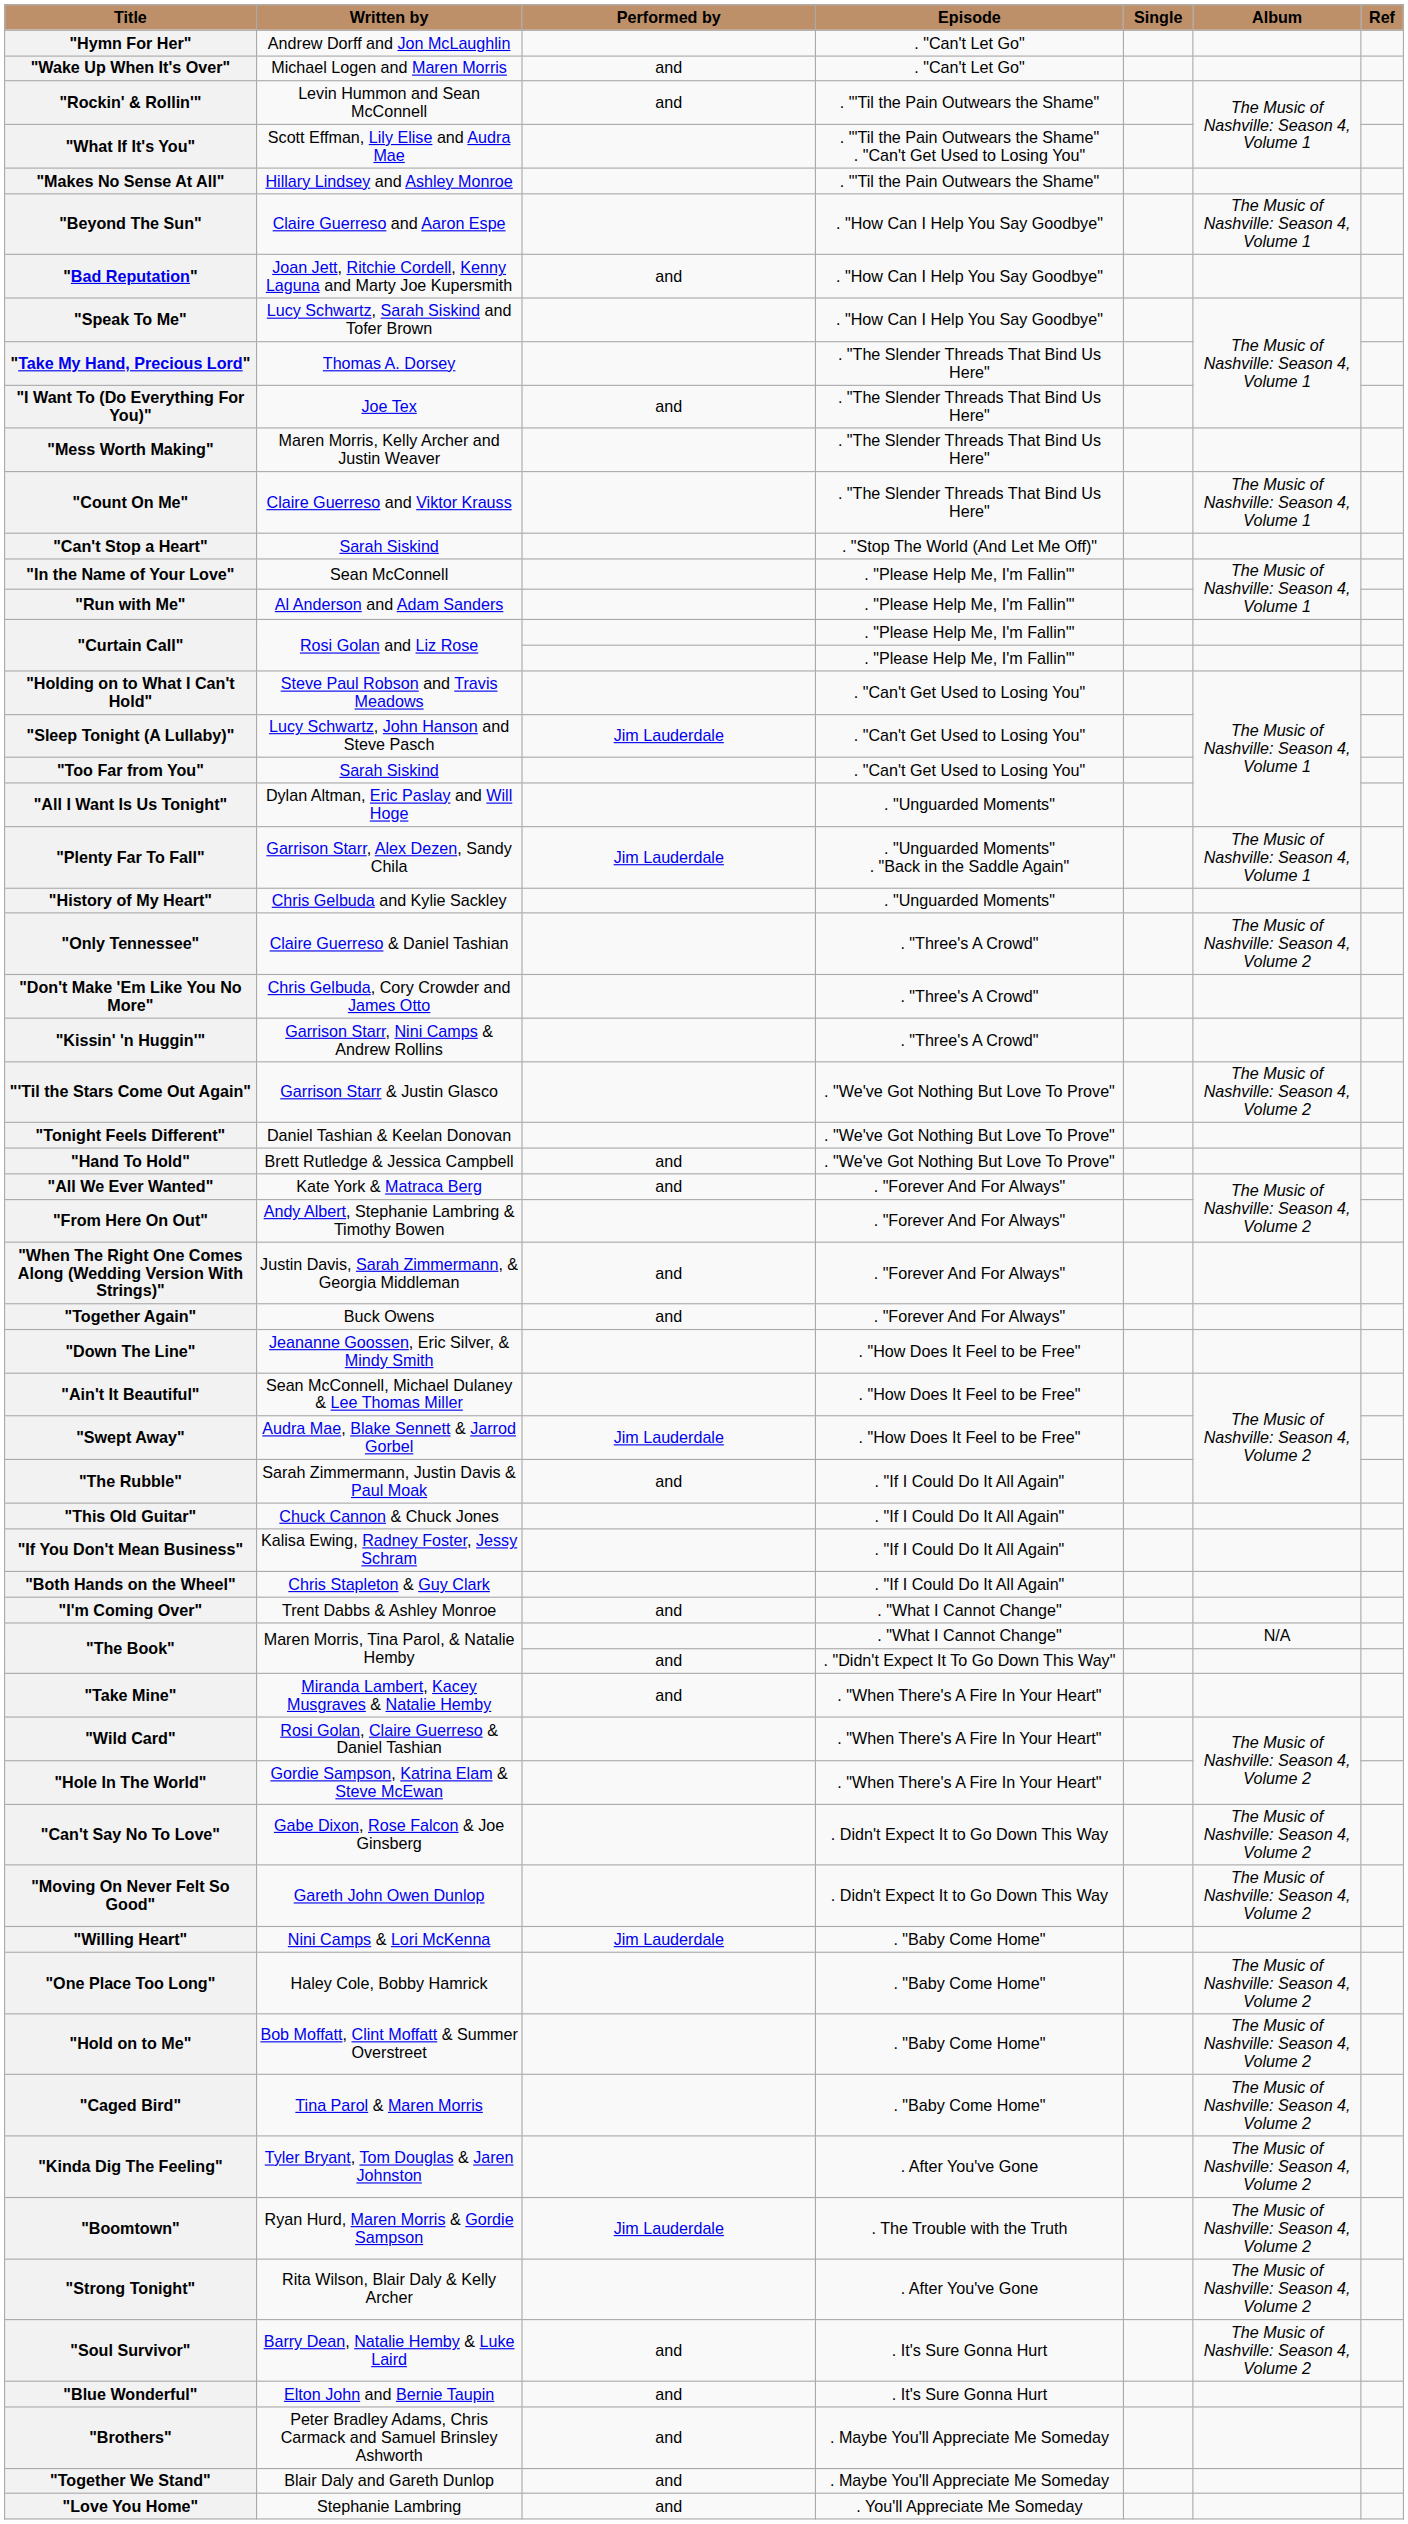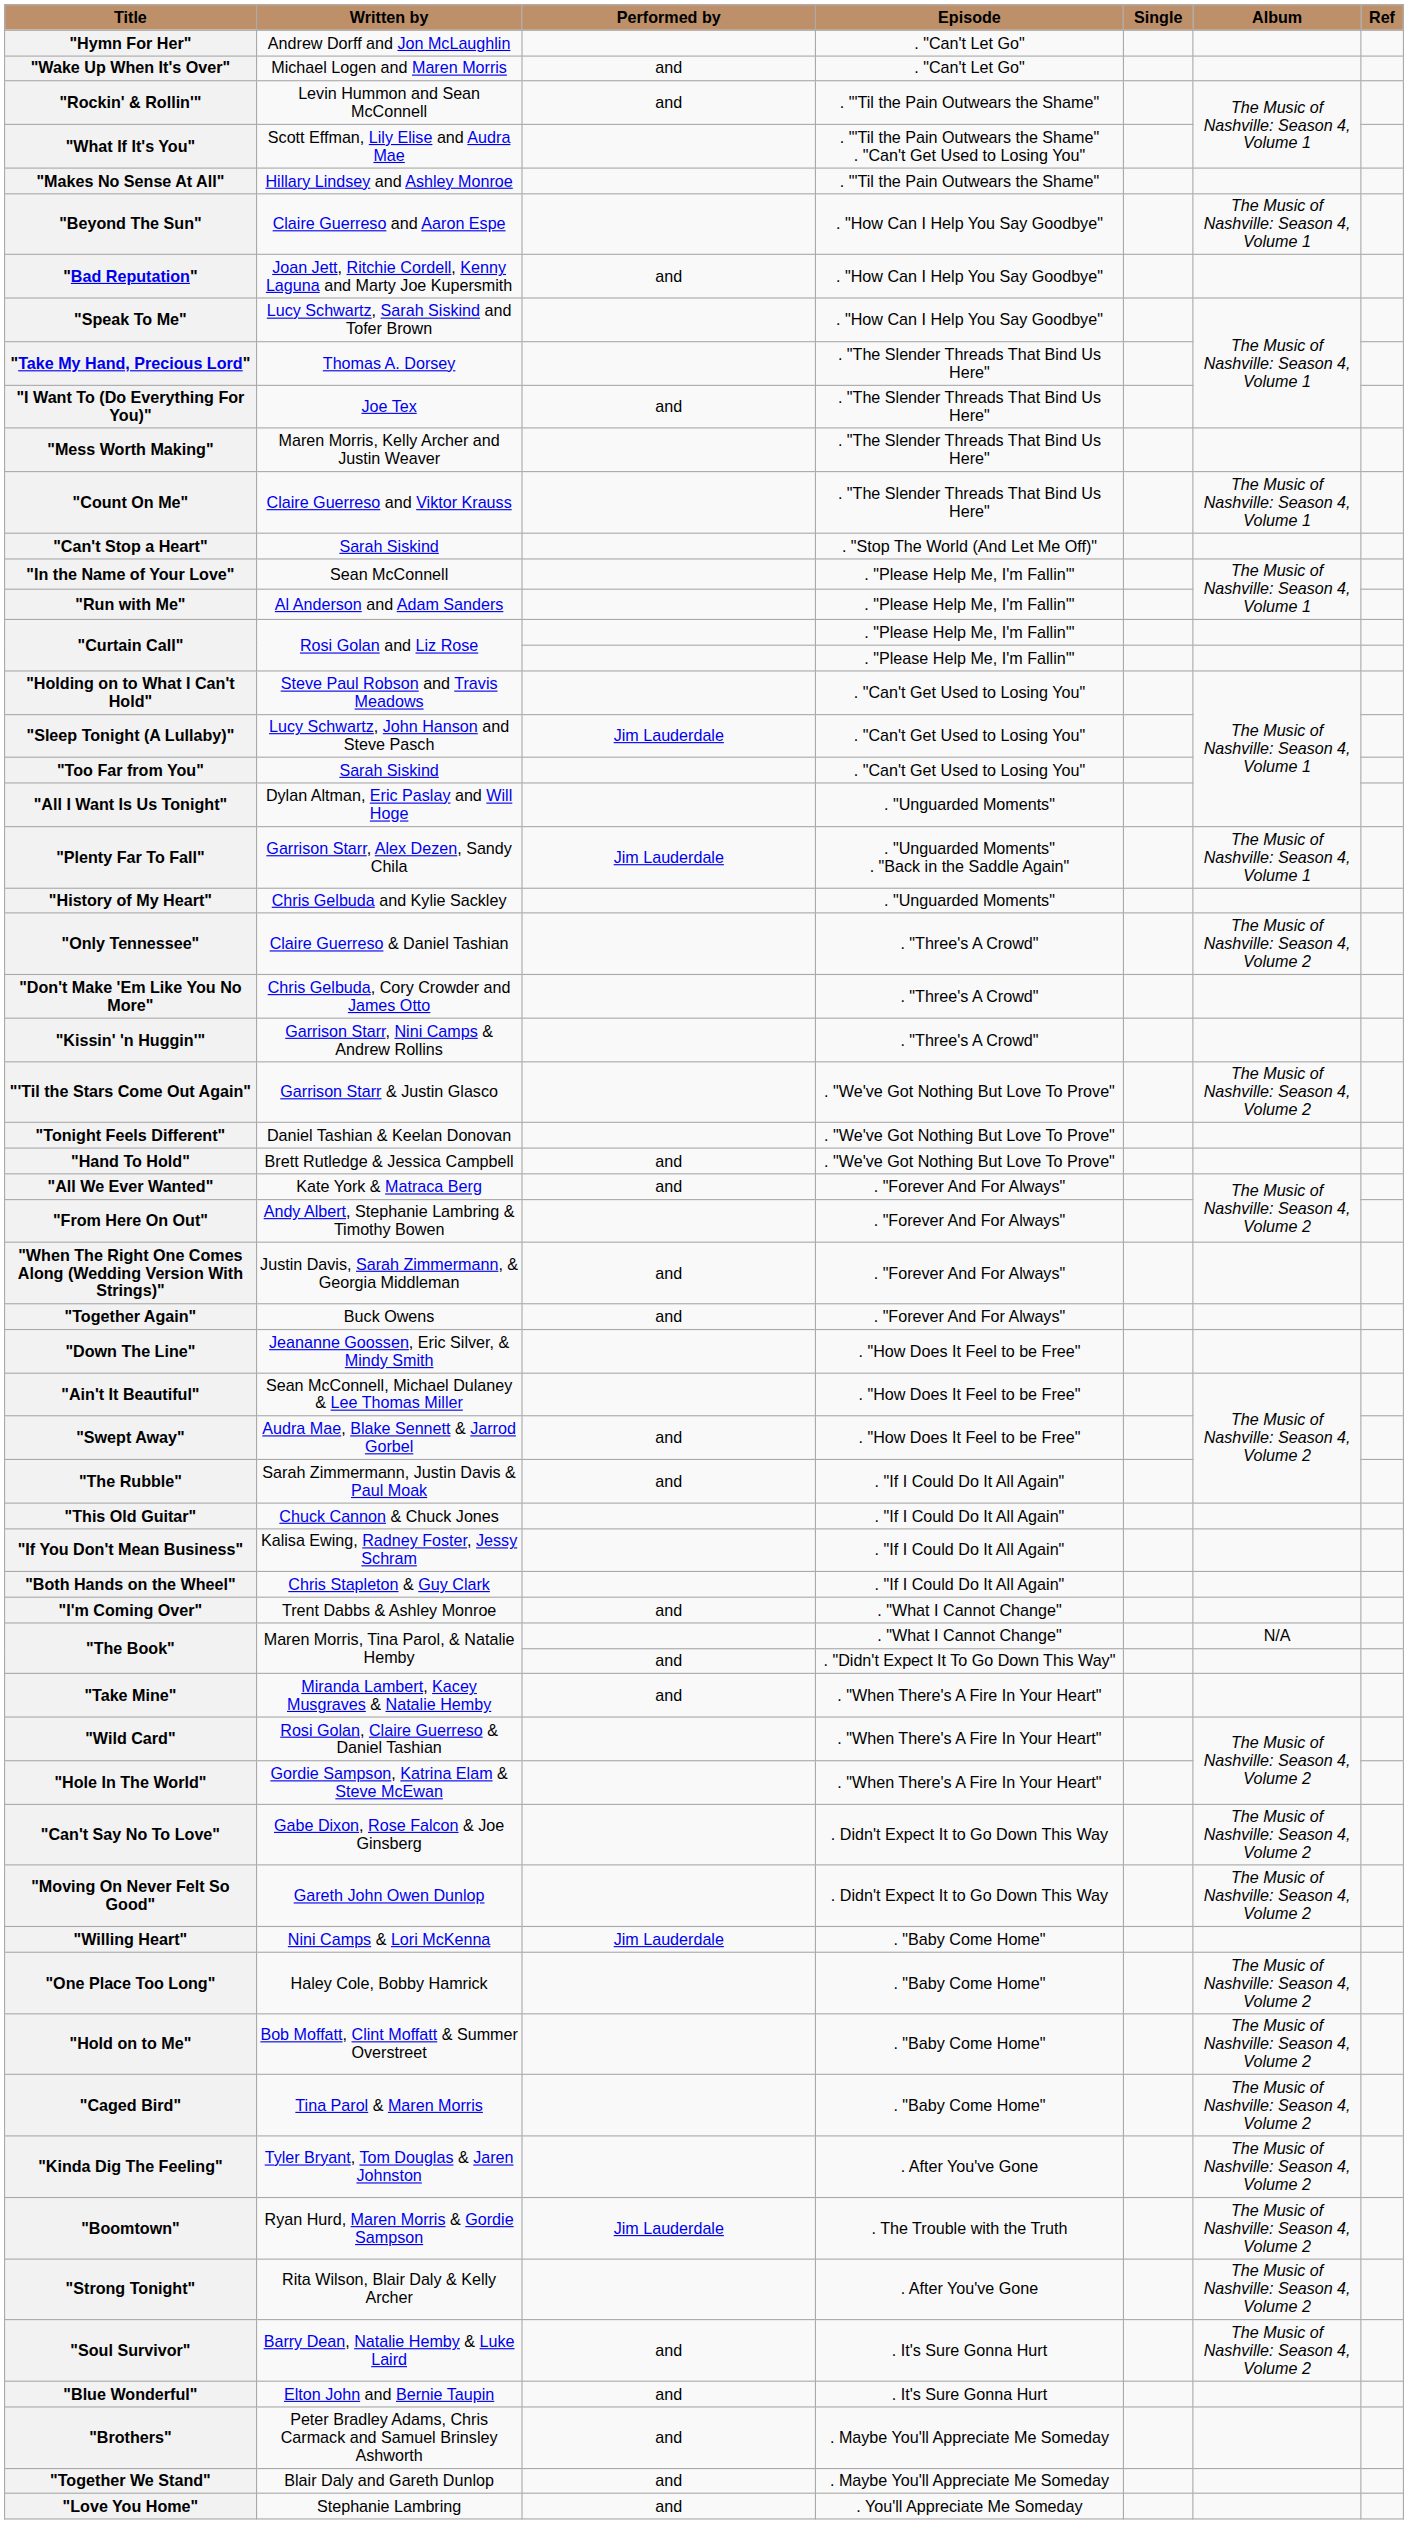"Swept Away" | Performed by: Jim Lauderdale -> and
